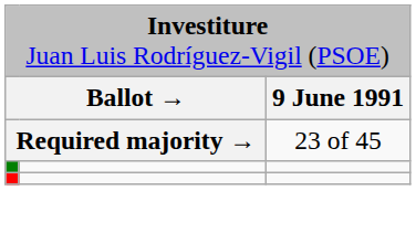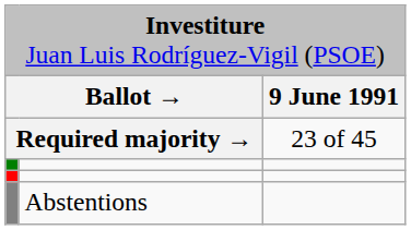+ row: Abstentions
